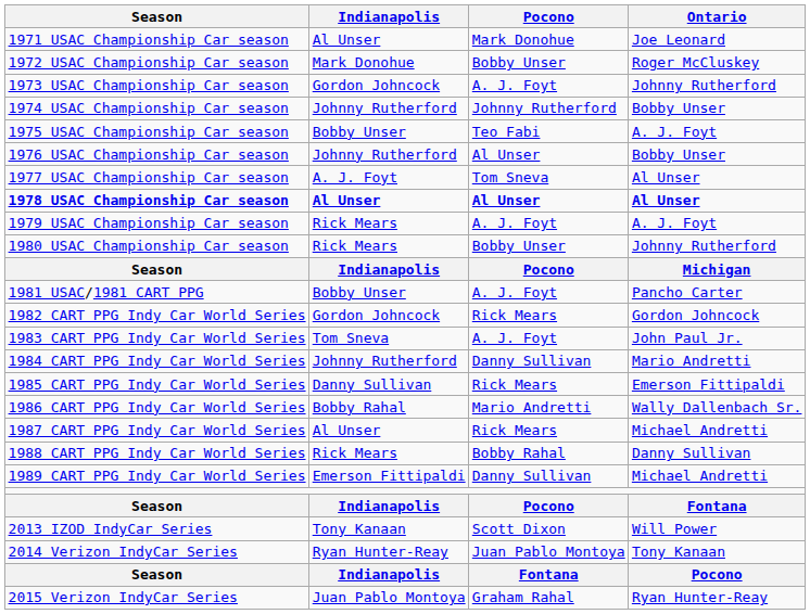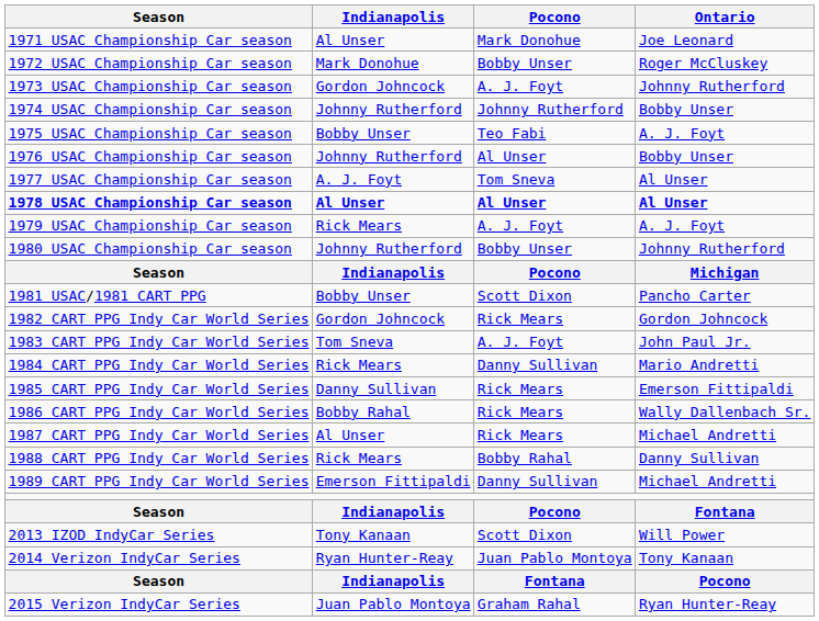1980 USAC Championship Car season | Indianapolis: Rick Mears -> Johnny Rutherford
1981 USAC/1981 CART PPG | Pocono: A. J. Foyt -> Scott Dixon
1984 CART PPG Indy Car World Series | Indianapolis: Johnny Rutherford -> Rick Mears
1986 CART PPG Indy Car World Series | Pocono: Mario Andretti -> Rick Mears
